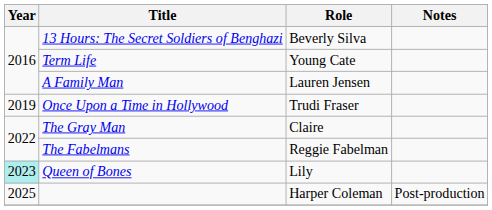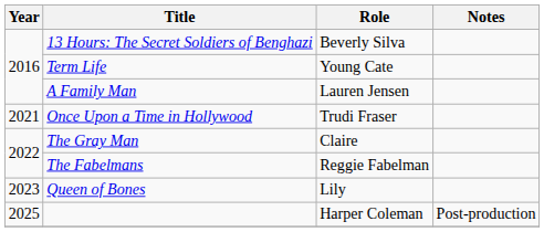Once Upon a Time in Hollywood | Year: 2019 -> 2021
Queen of Bones | Year: paleturquoise background -> no background
